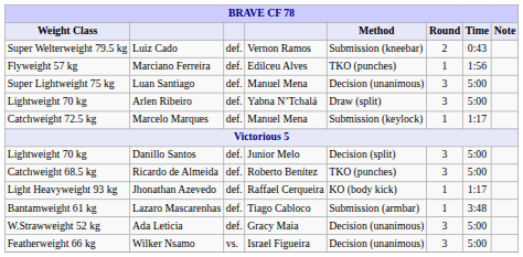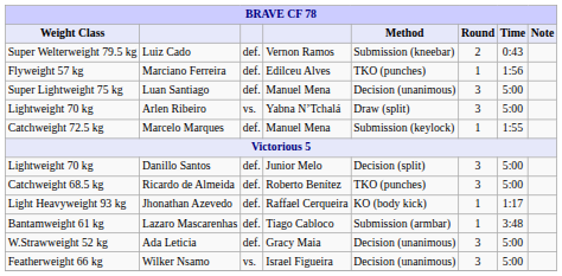Arlen Ribeiro | column 3: def. -> vs.
Marcelo Marques | Time: 1:17 -> 1:55
